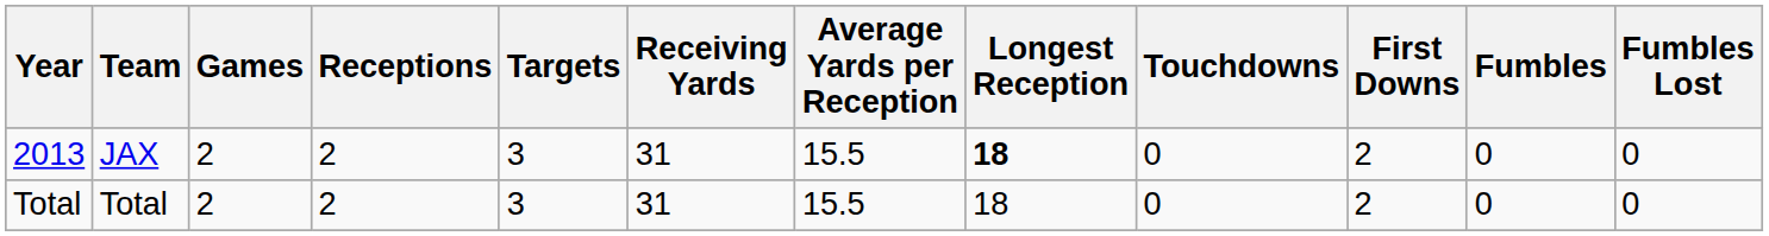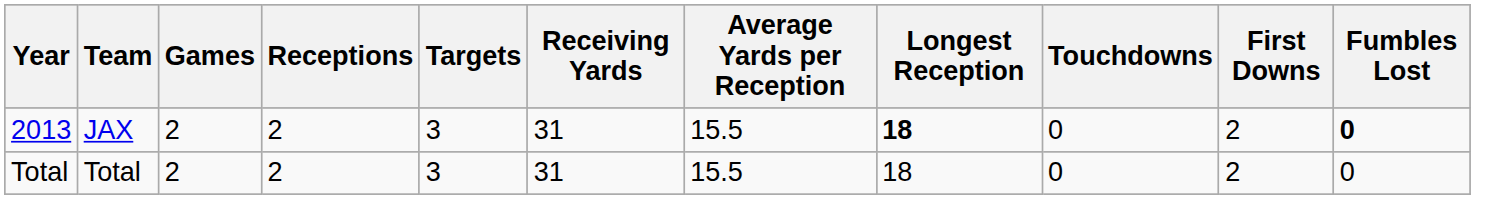- column: Fumbles | 0 | 0
2013 | Fumbles Lost: normal -> bold
